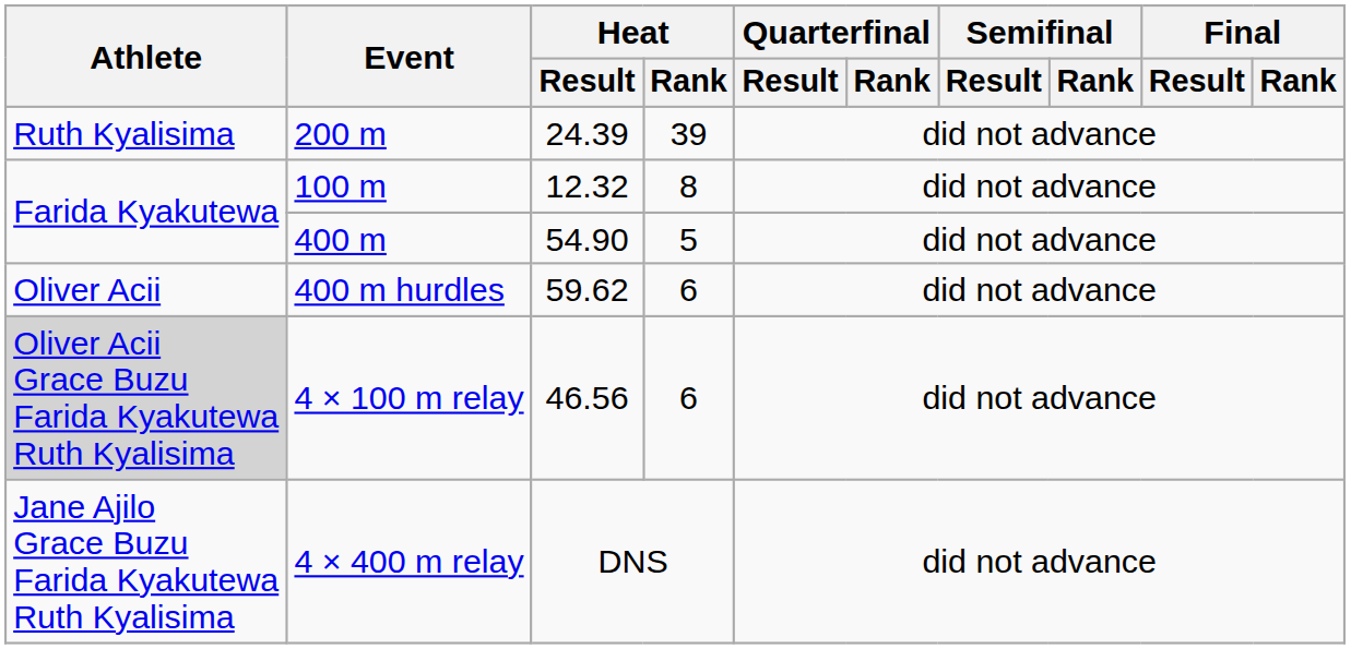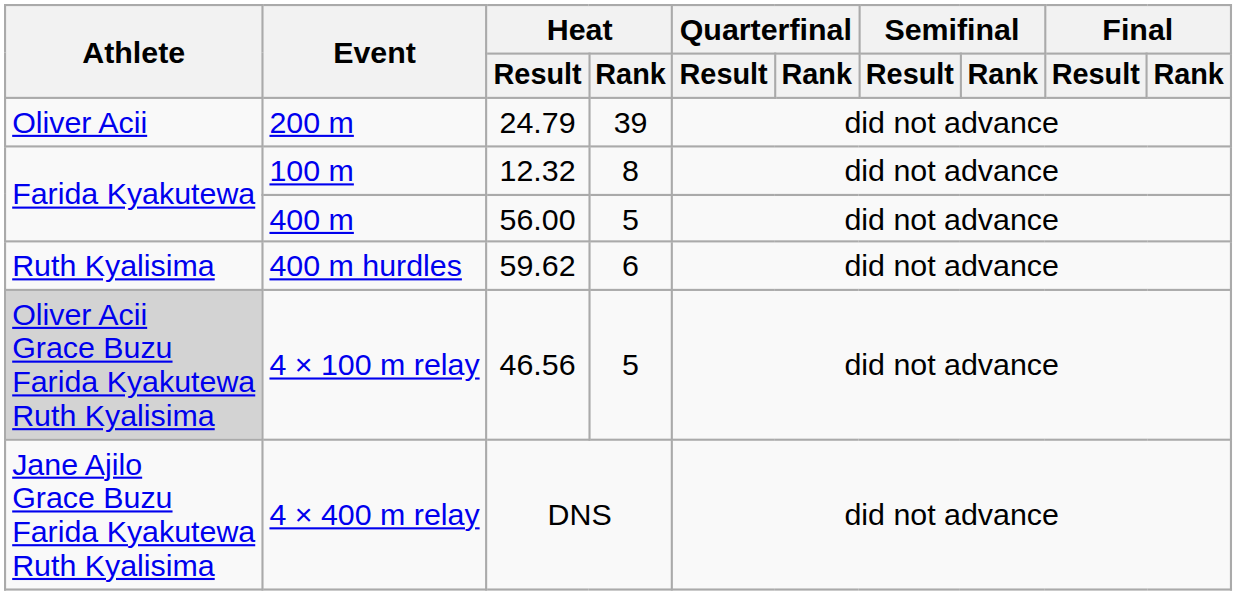200 m | Athlete: Ruth Kyalisima -> Oliver Acii
200 m | Heat / Result: 24.39 -> 24.79
400 m | Heat / Result: 54.90 -> 56.00
400 m hurdles | Athlete: Oliver Acii -> Ruth Kyalisima
4 × 100 m relay | Heat / Rank: 6 -> 5
